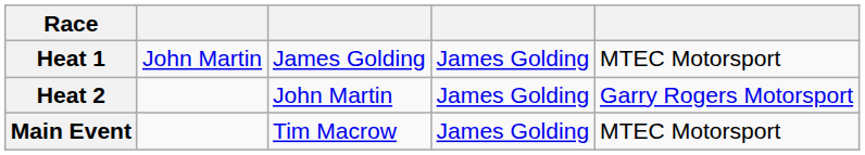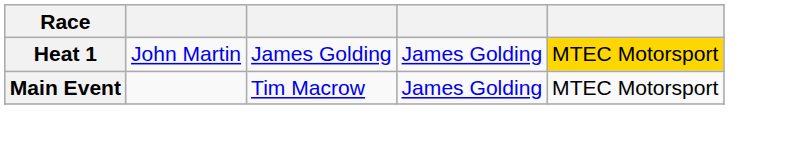Heat 1 | column 5: no background -> gold background
- row: Heat 2 | John Martin | James Golding | Garry Rogers Motorsport
